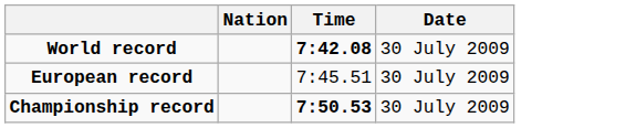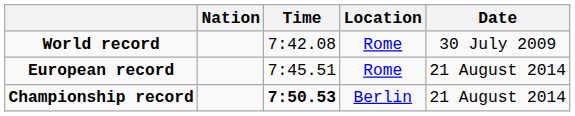+ column: Location | Rome | Rome | Berlin
World record | Time: bold -> normal
European record | Date: 30 July 2009 -> 21 August 2014
Championship record | Date: 30 July 2009 -> 21 August 2014
